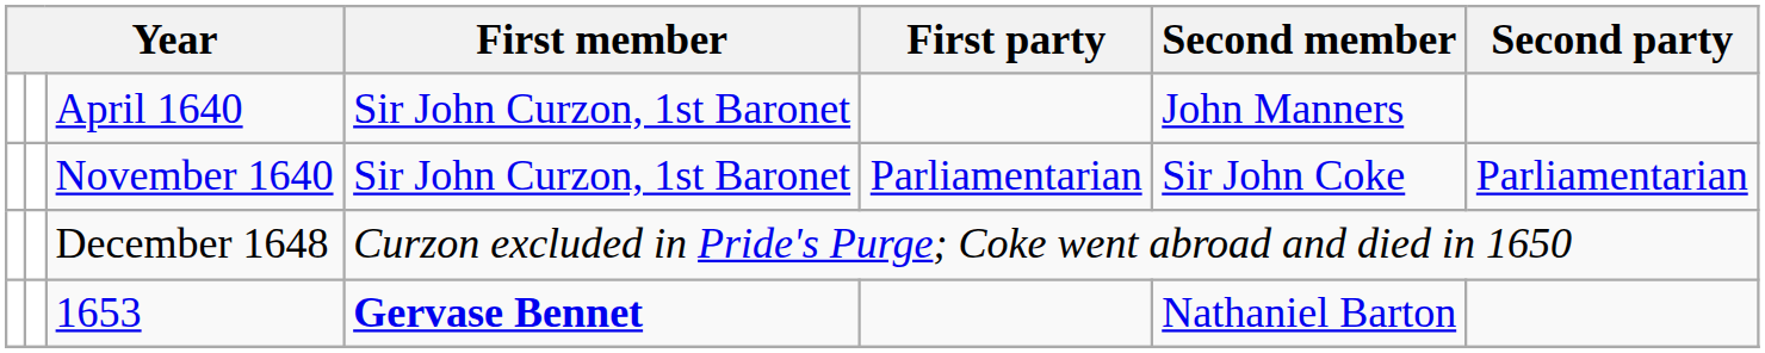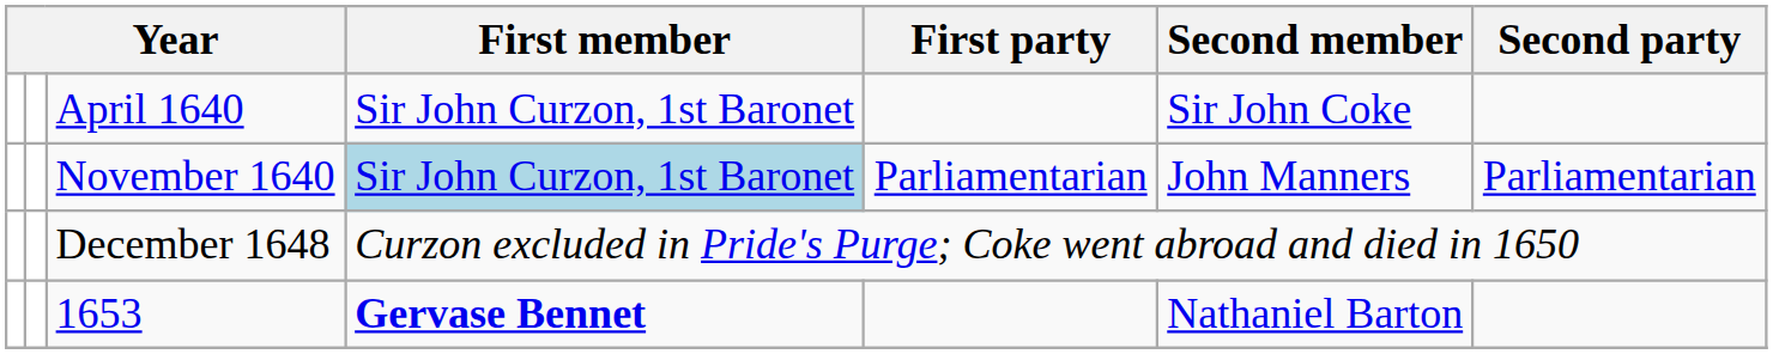April 1640 | Second member: John Manners -> Sir John Coke
November 1640 | First member: no background -> lightblue background
November 1640 | Second member: Sir John Coke -> John Manners
